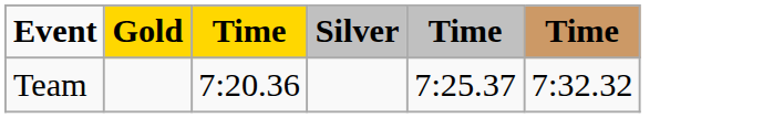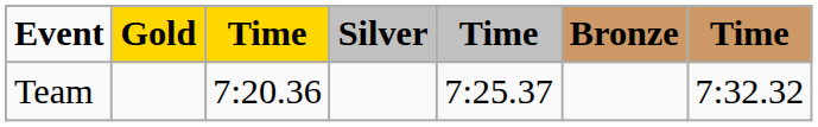+ column: Bronze
